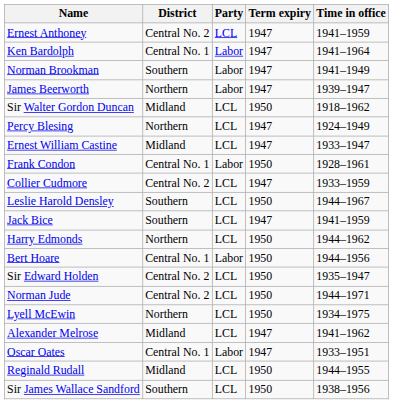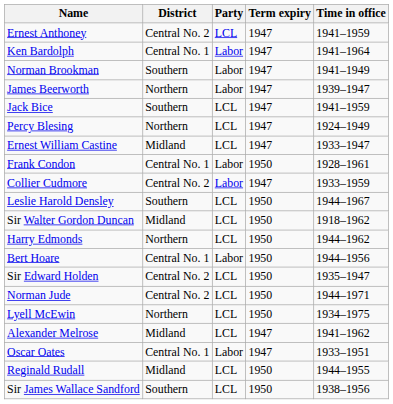rows swapped: Jack Bice <-> Sir Walter Gordon Duncan
Collier Cudmore | Party: LCL -> Labor
